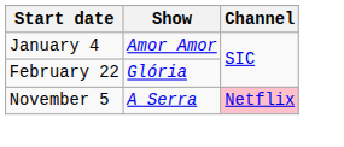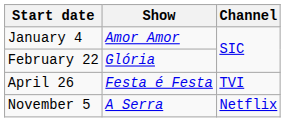+ row: April 26 | Festa é Festa | TVI
November 5 | Channel: pink background -> no background
